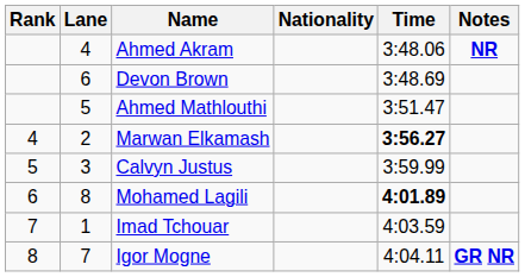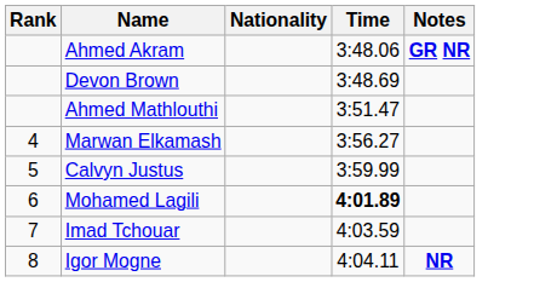- column: Lane | 4 | 6 | 5 | 2 | 3 | 8 | 1 | 7
Ahmed Akram | Notes: NR -> GR NR
Marwan Elkamash | Time: bold -> normal
Igor Mogne | Notes: GR NR -> NR
